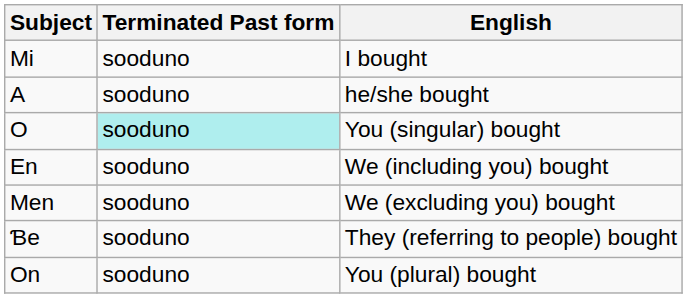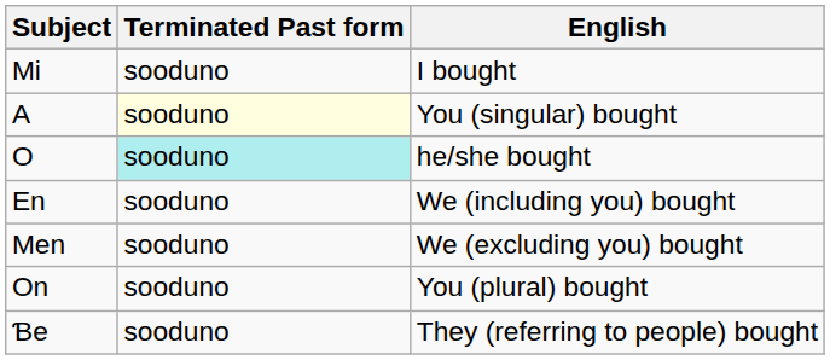A | Terminated Past form: no background -> lightyellow background
A | English: he/she bought -> You (singular) bought
O | English: You (singular) bought -> he/she bought
rows swapped: On <-> Ɓe
